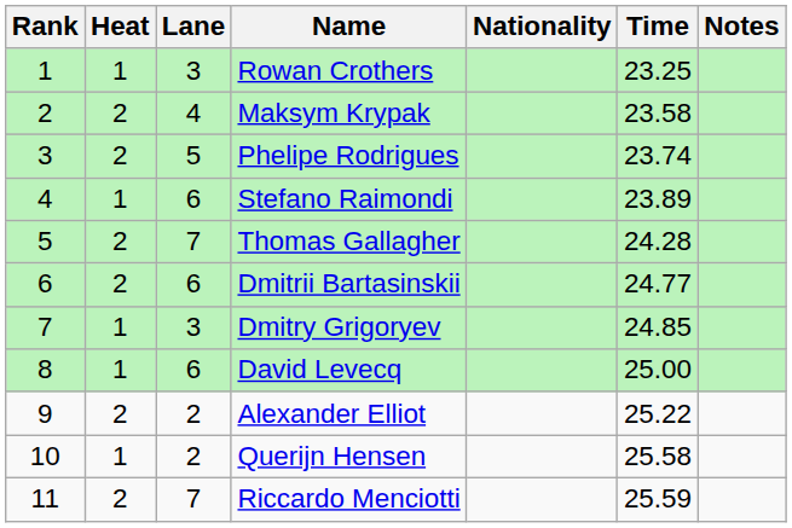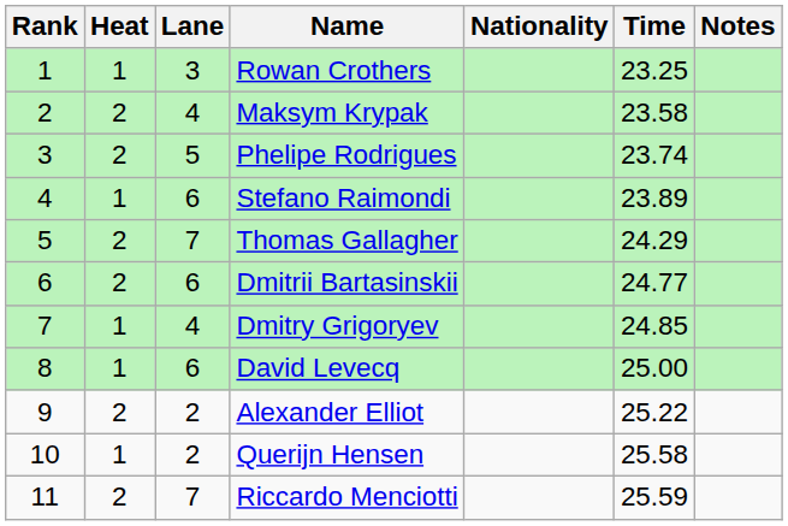Thomas Gallagher | Time: 24.28 -> 24.29
Dmitry Grigoryev | Lane: 3 -> 4
